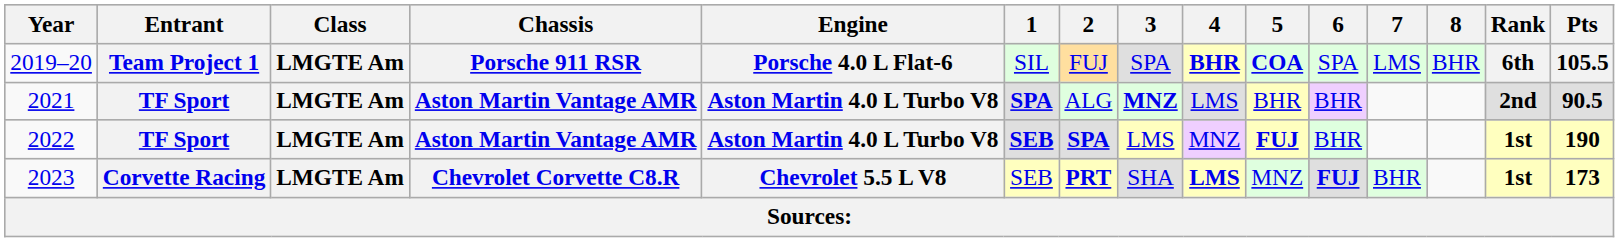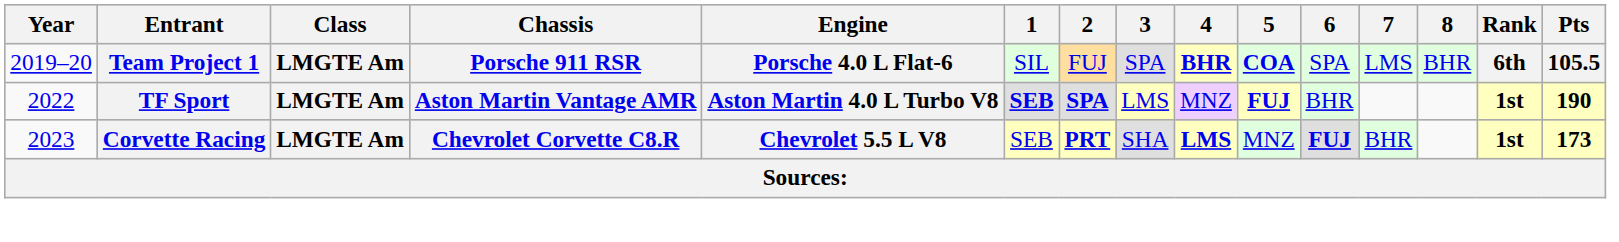- row: 2021 | TF Sport | LMGTE Am | Aston Martin Vantage AMR | Aston Martin 4.0 L Turbo V8 | SPA | ALG | MNZ | LMS | BHR | BHR | 2nd | 90.5
